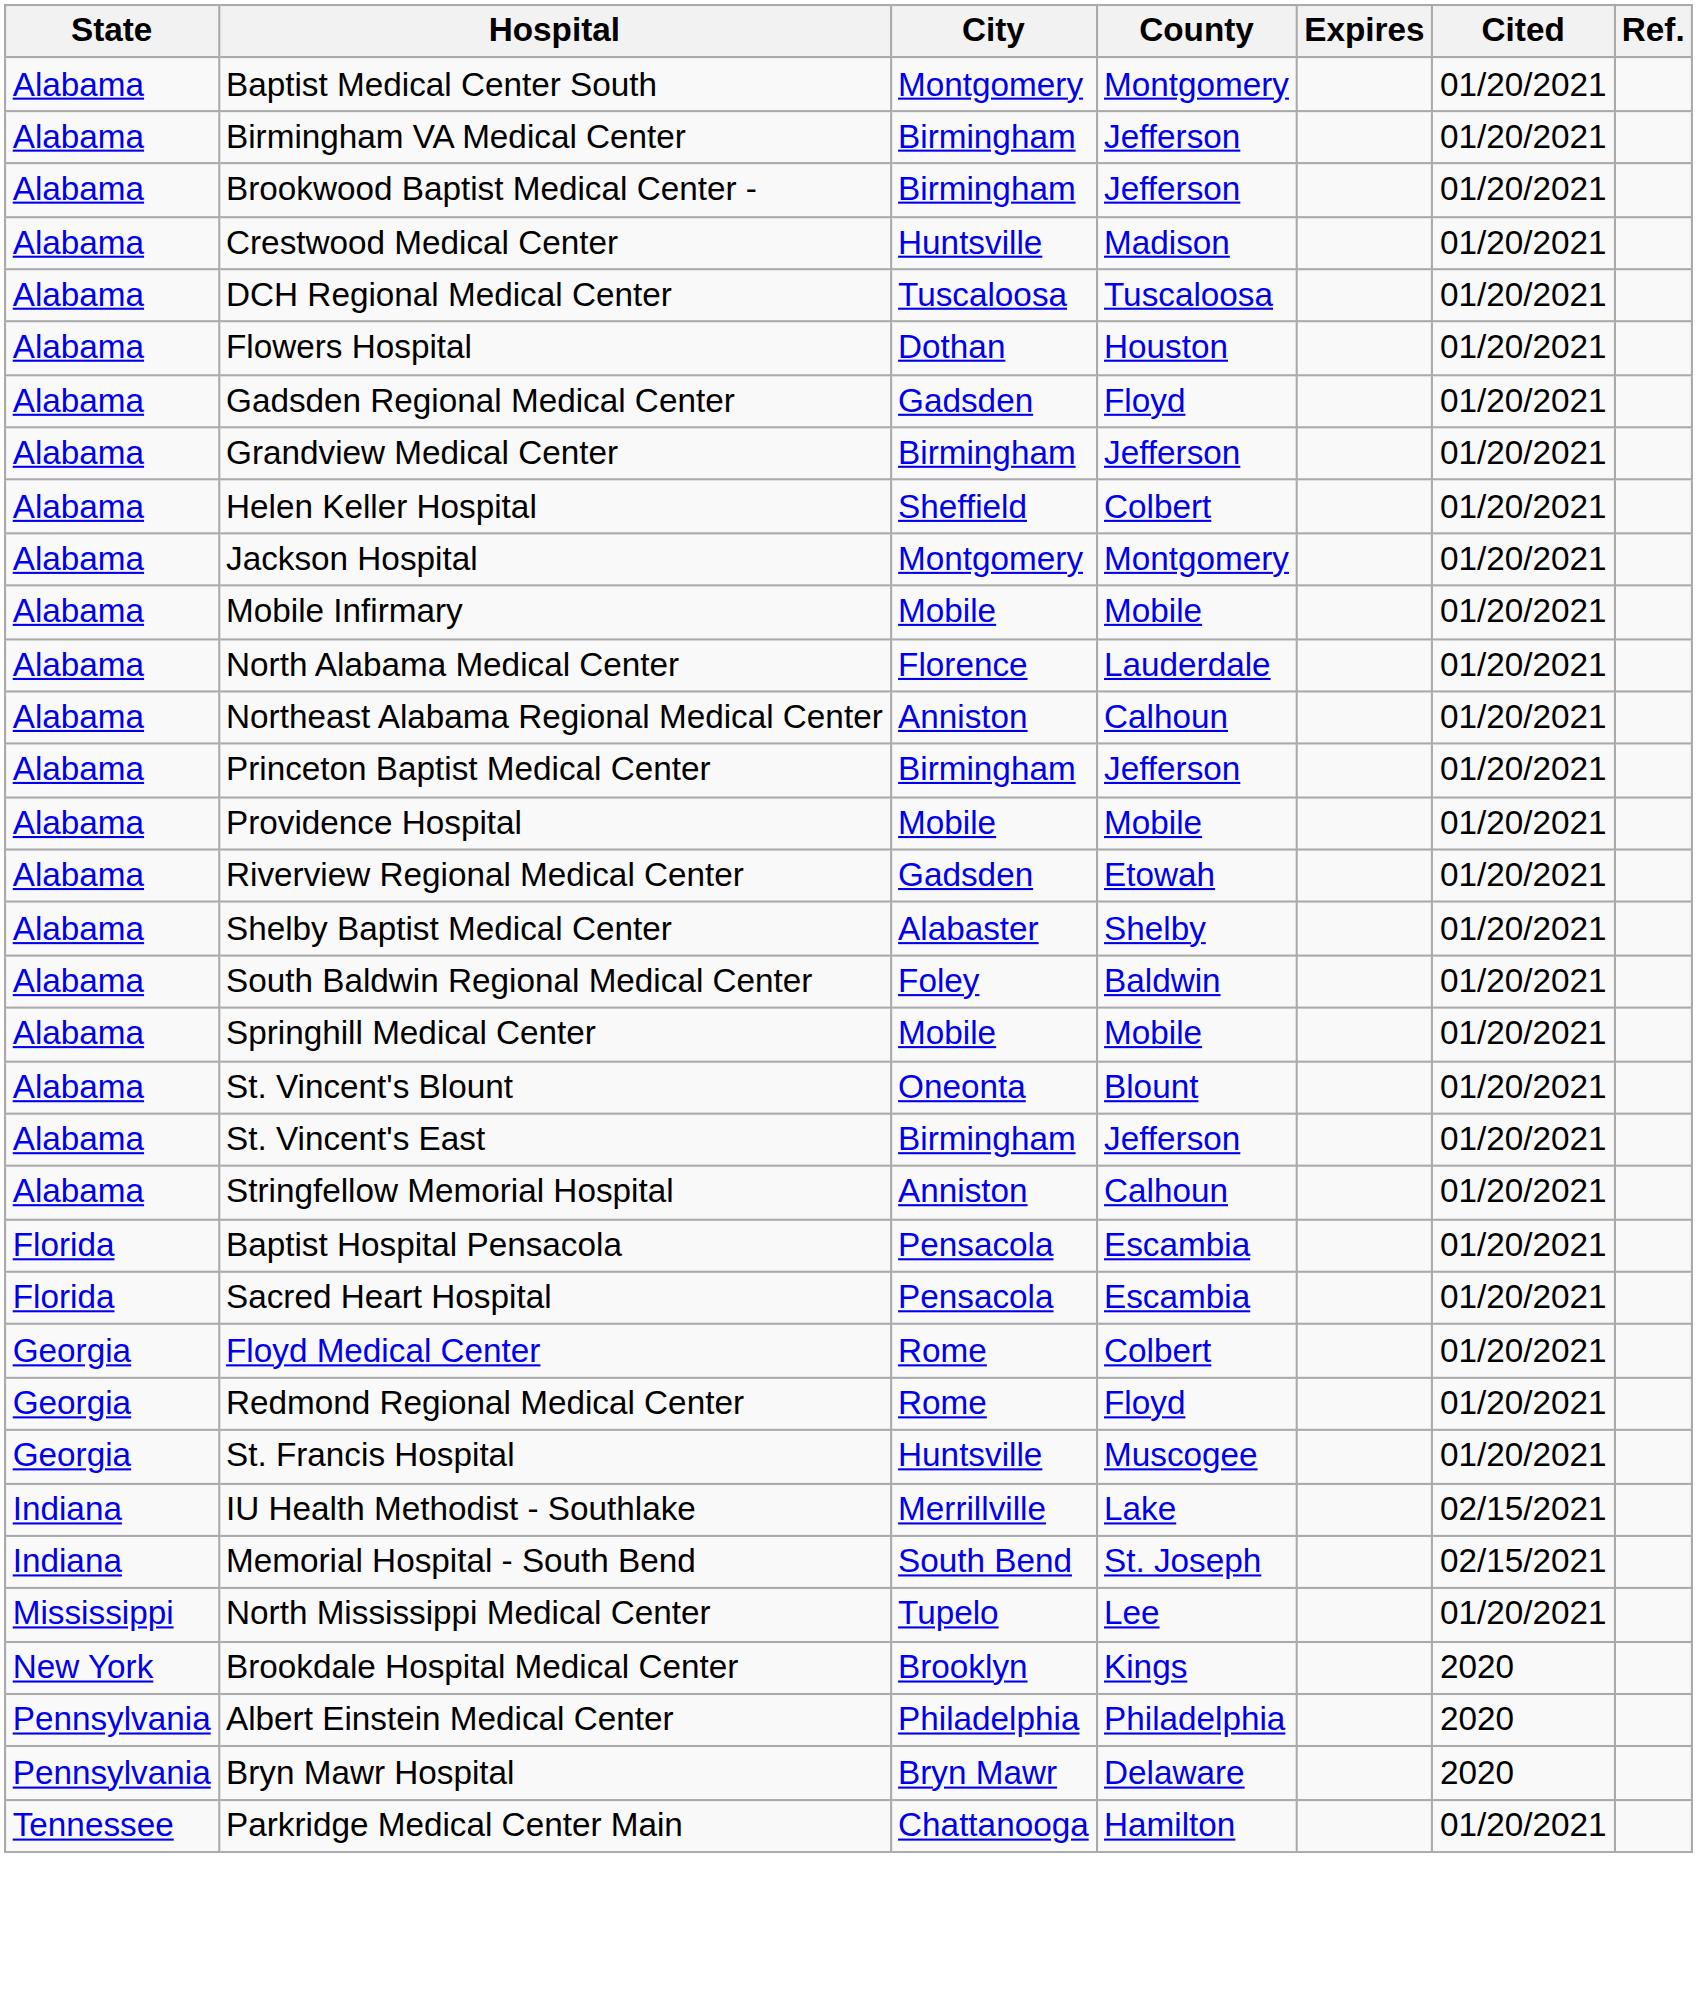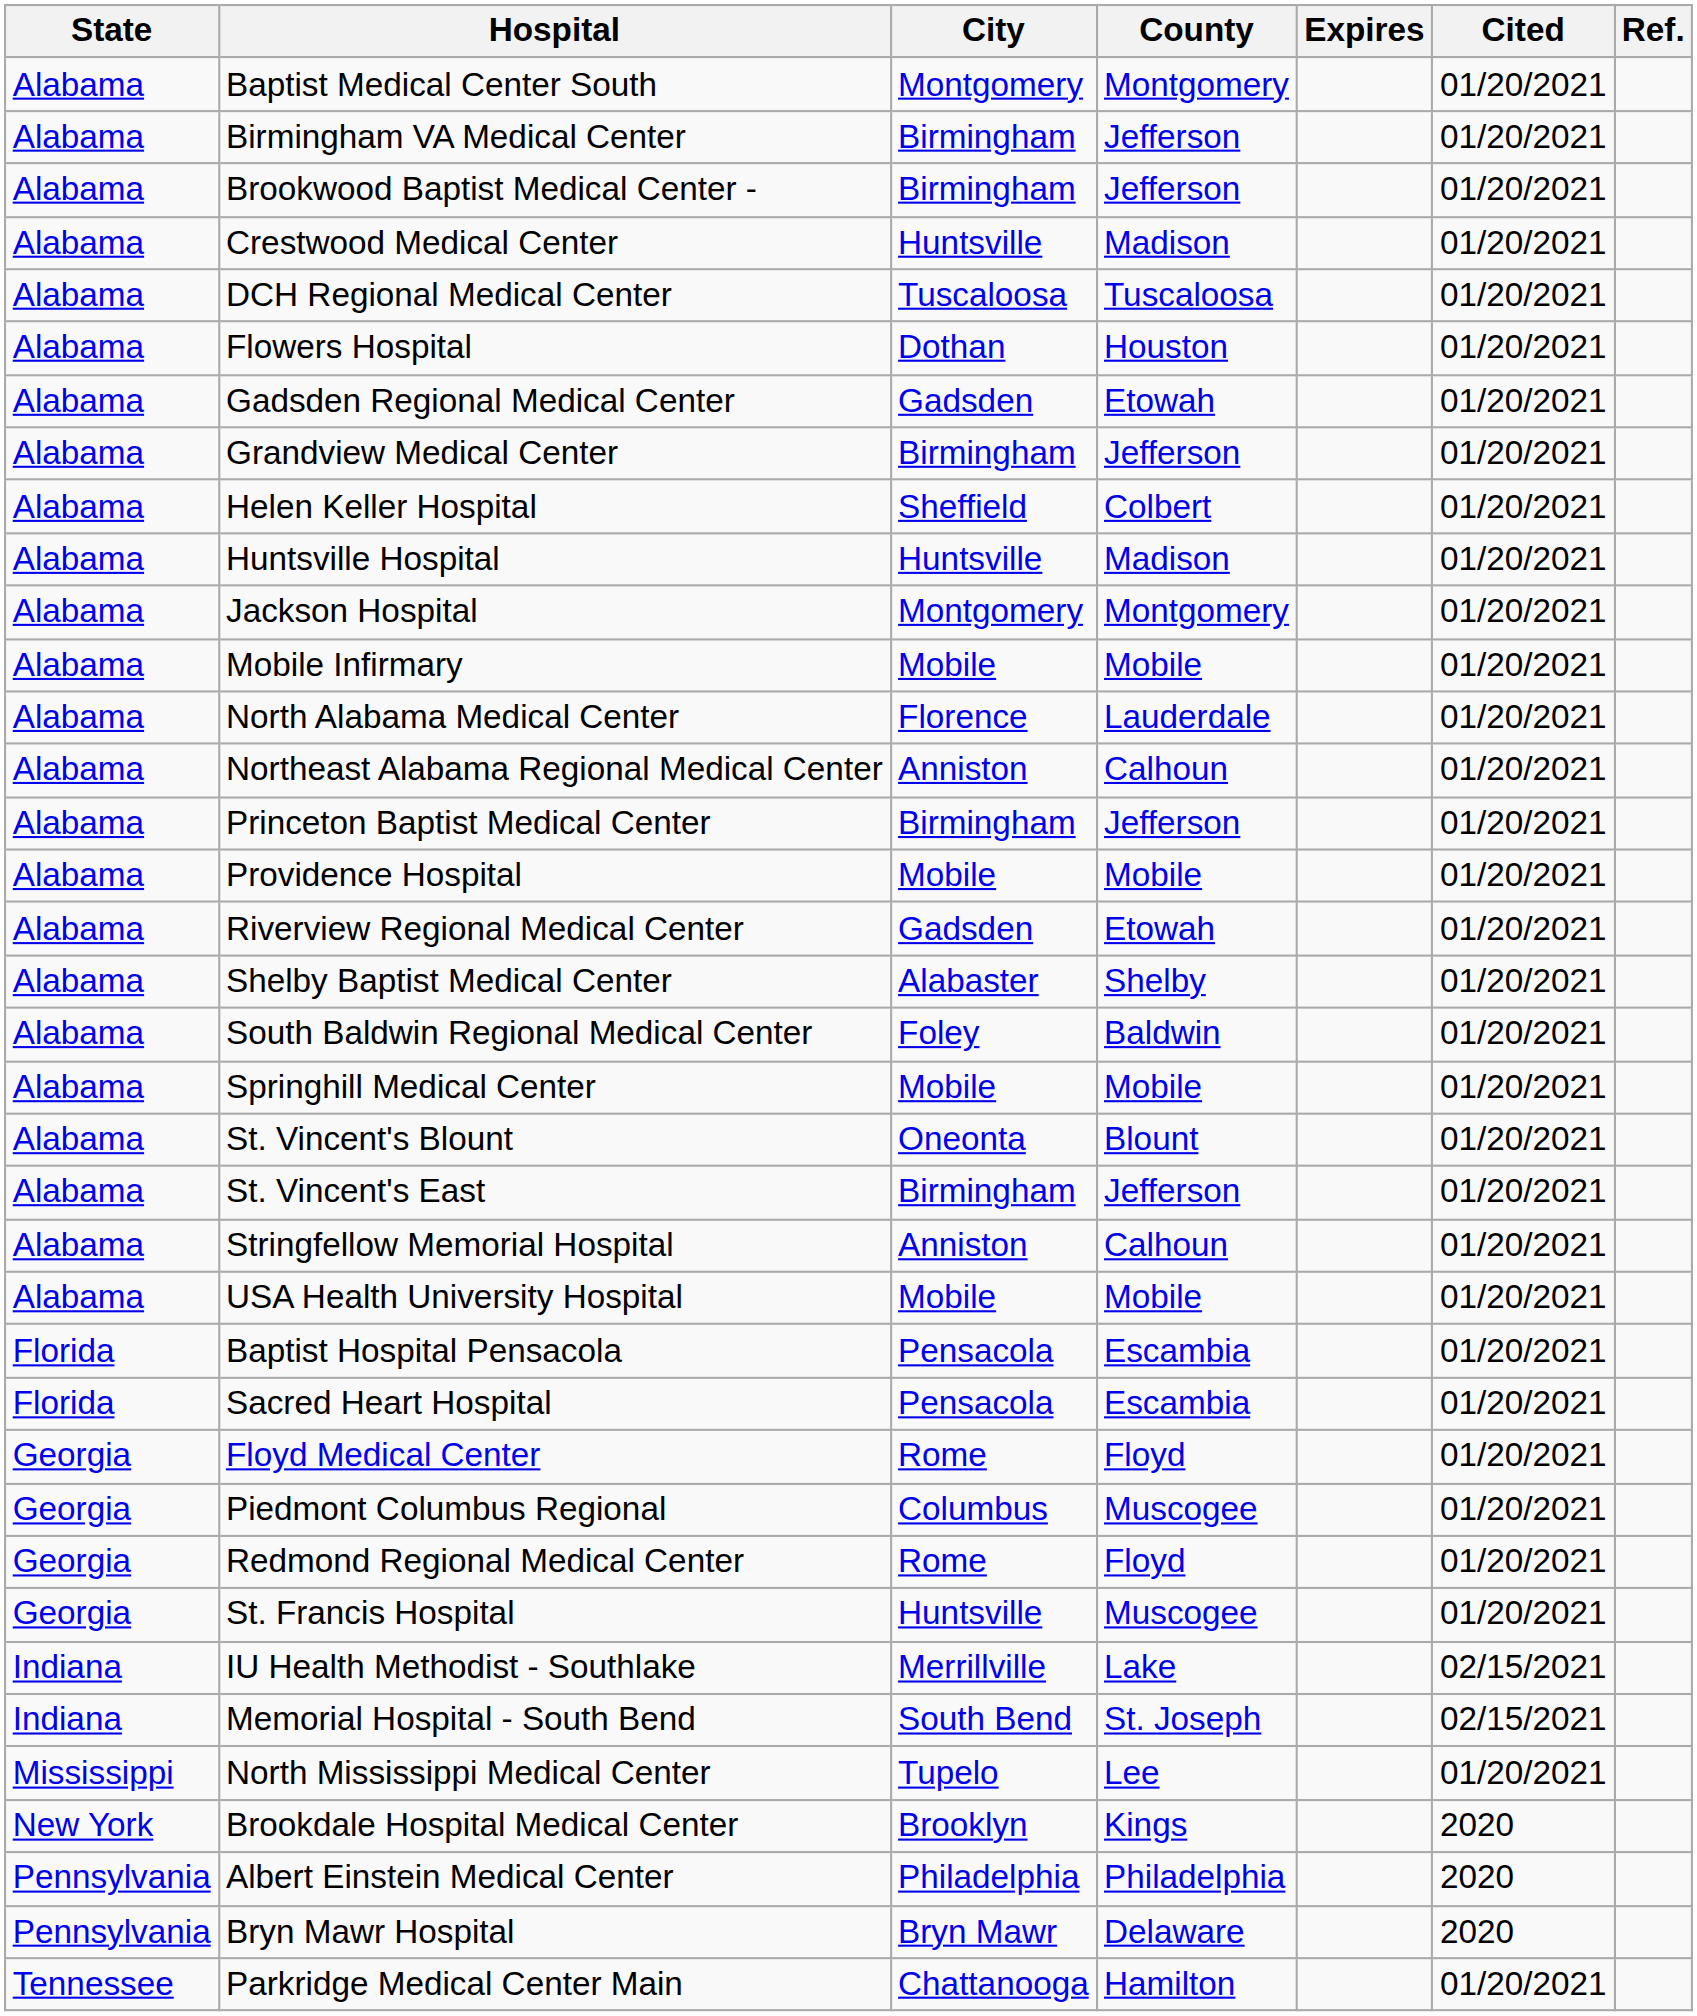Gadsden Regional Medical Center | County: Floyd -> Etowah
+ row: Alabama | Huntsville Hospital | Huntsville | Madison | 01/20/2021
+ row: Alabama | USA Health University Hospital | Mobile | Mobile | 01/20/2021
Floyd Medical Center | County: Colbert -> Floyd
+ row: Georgia | Piedmont Columbus Regional | Columbus | Muscogee | 01/20/2021
